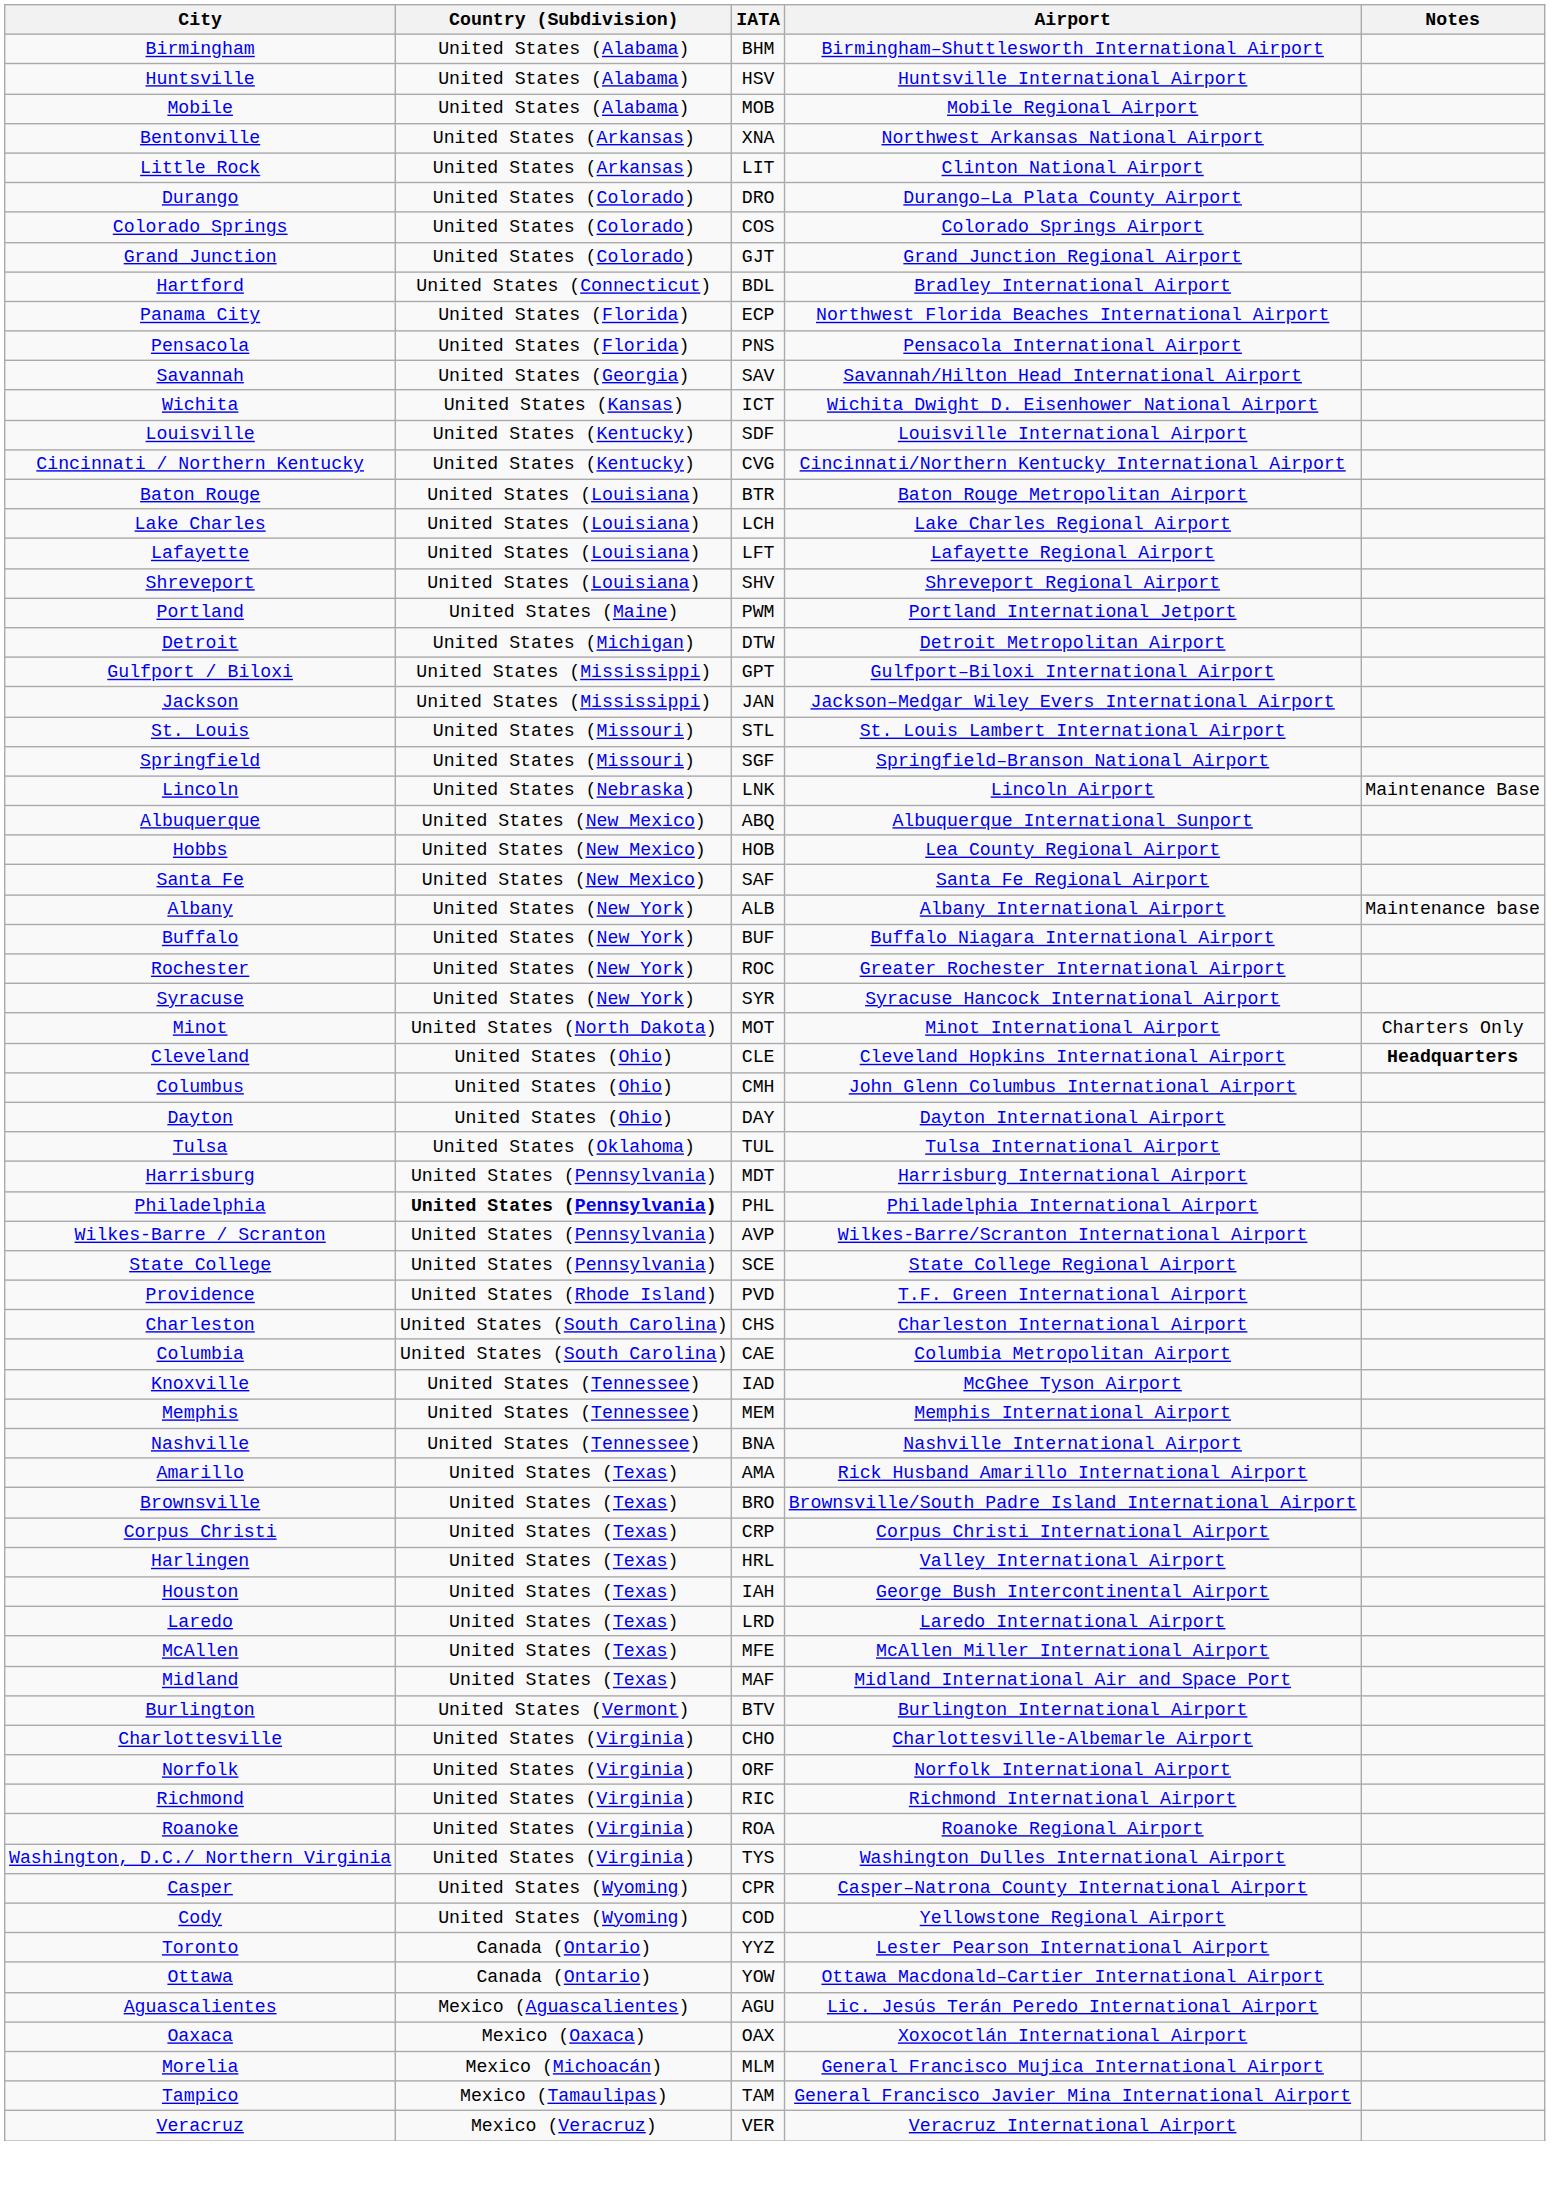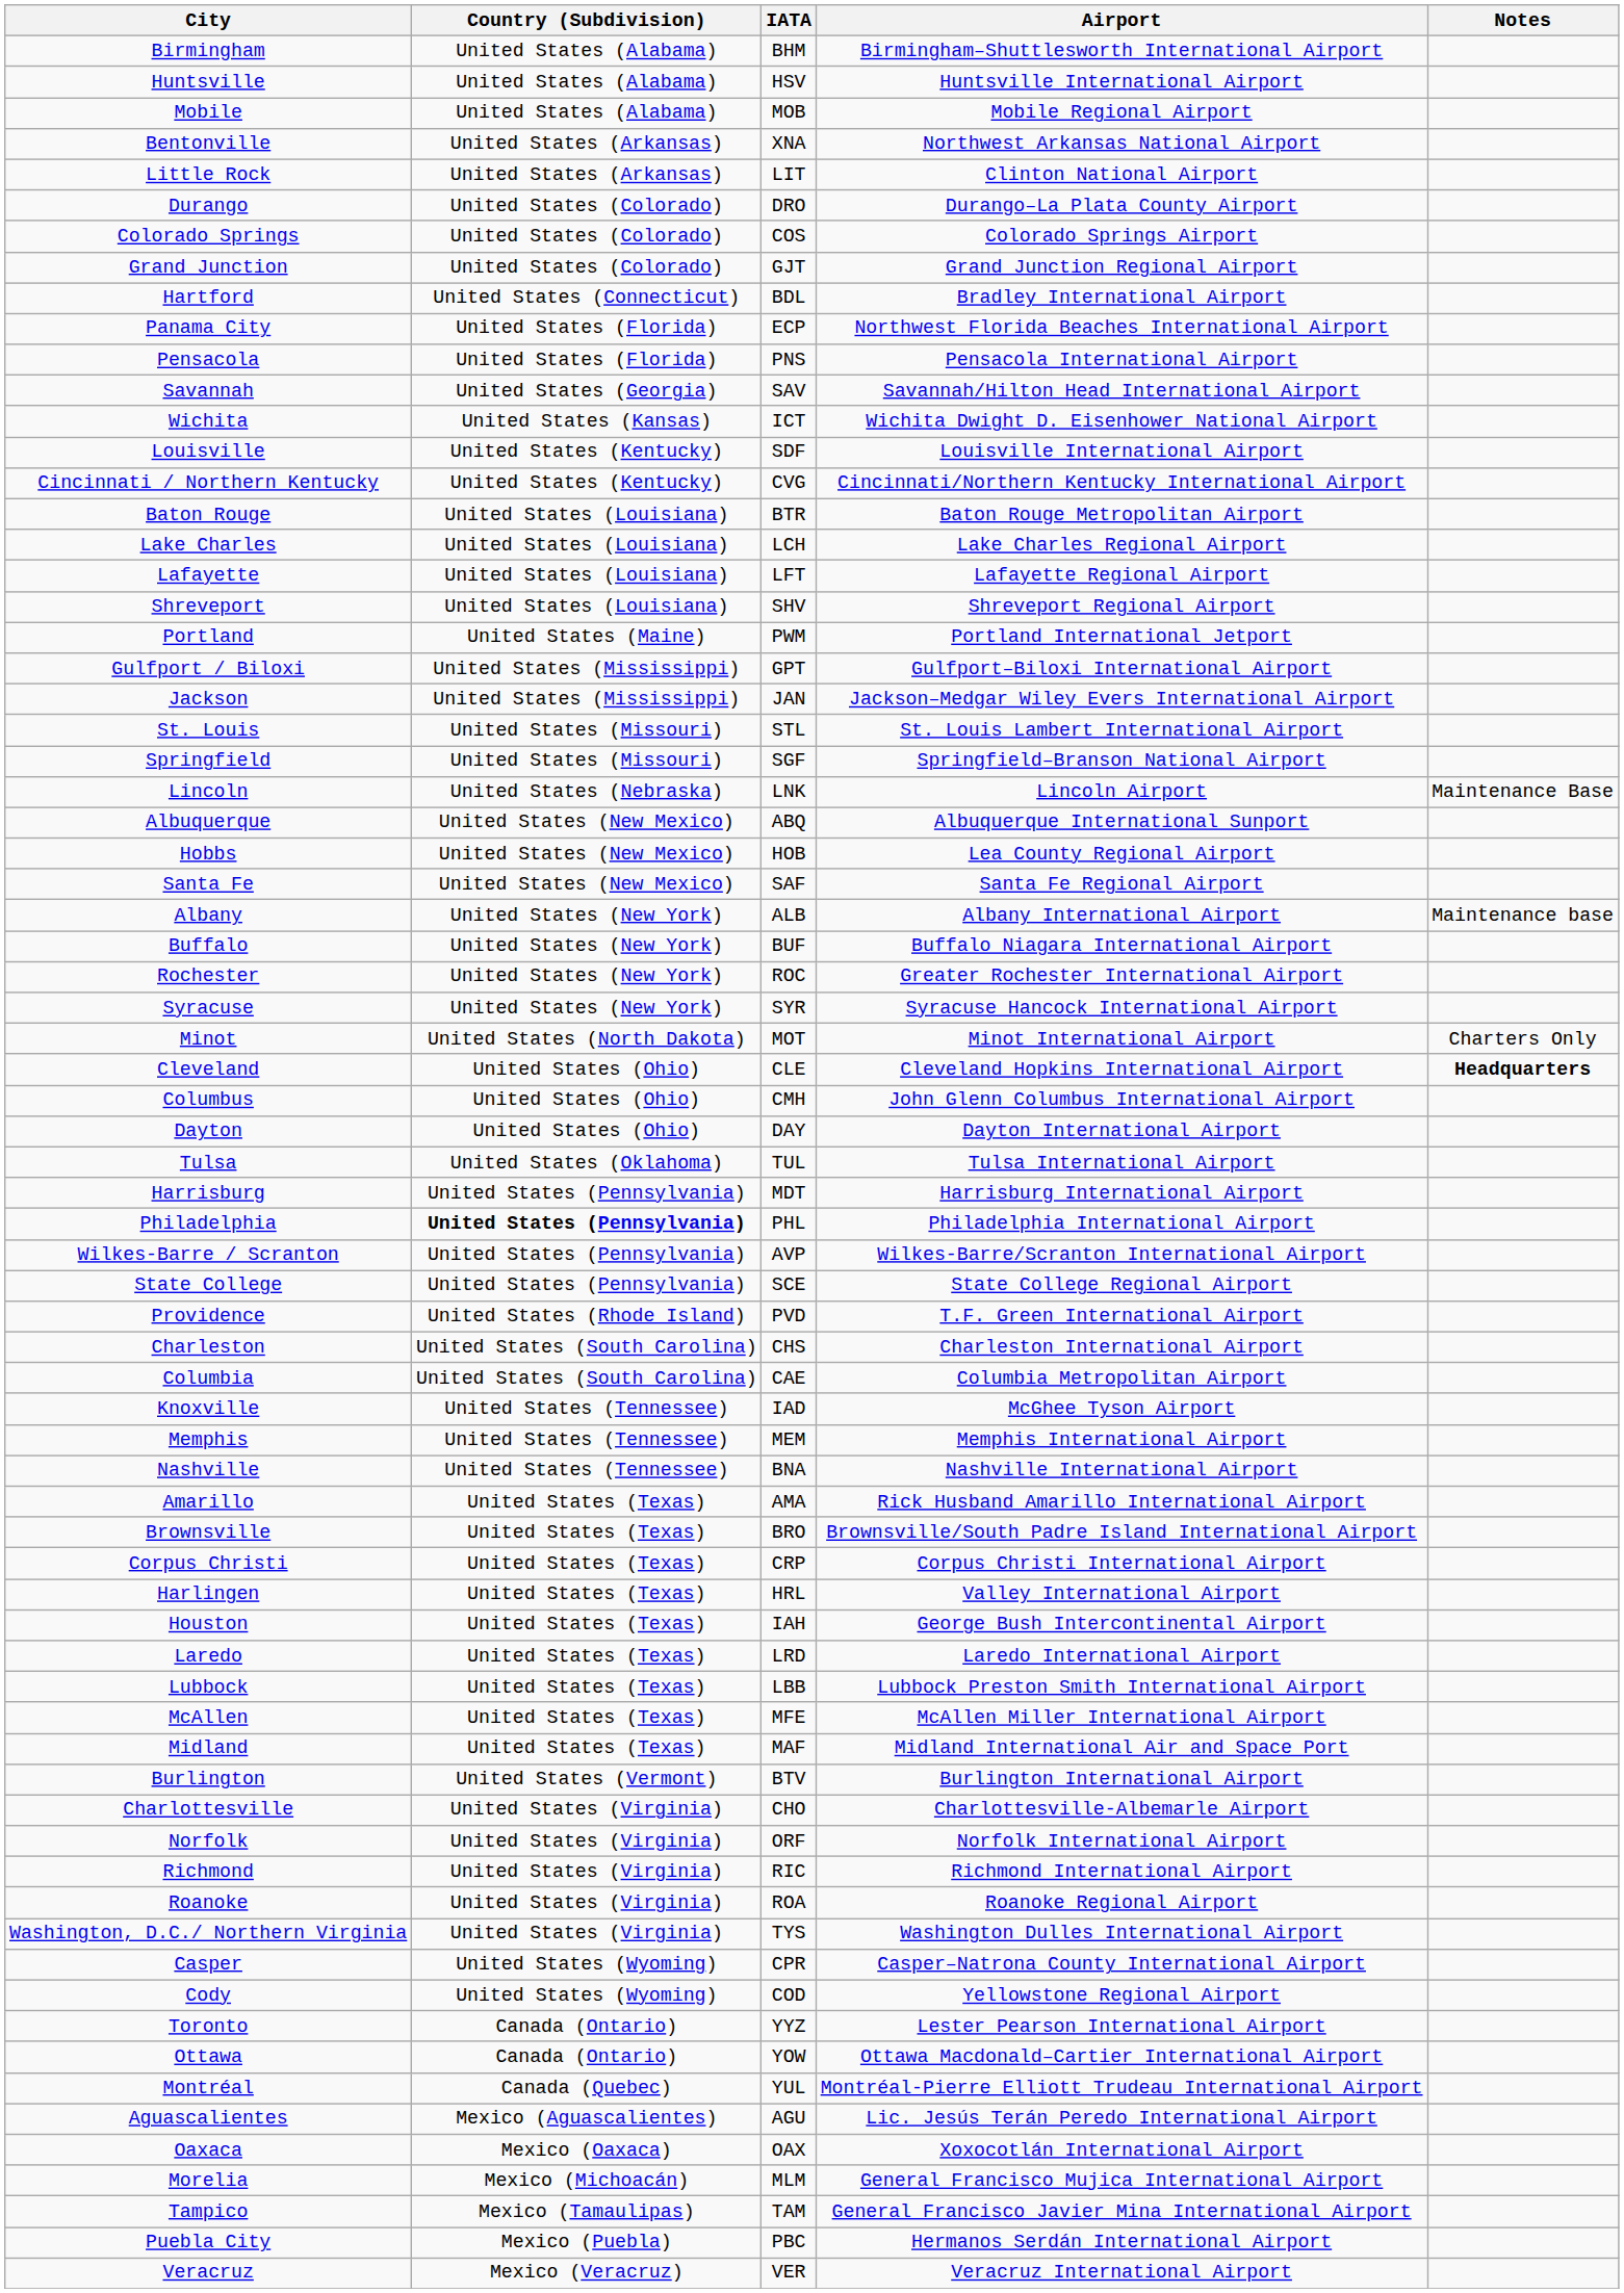- row: Detroit | United States (Michigan) | DTW | Detroit Metropolitan Airport
+ row: Lubbock | United States (Texas) | LBB | Lubbock Preston Smith International Airport
+ row: Montréal | Canada (Quebec) | YUL | Montréal-Pierre Elliott Trudeau International Airport
+ row: Puebla City | Mexico (Puebla) | PBC | Hermanos Serdán International Airport
